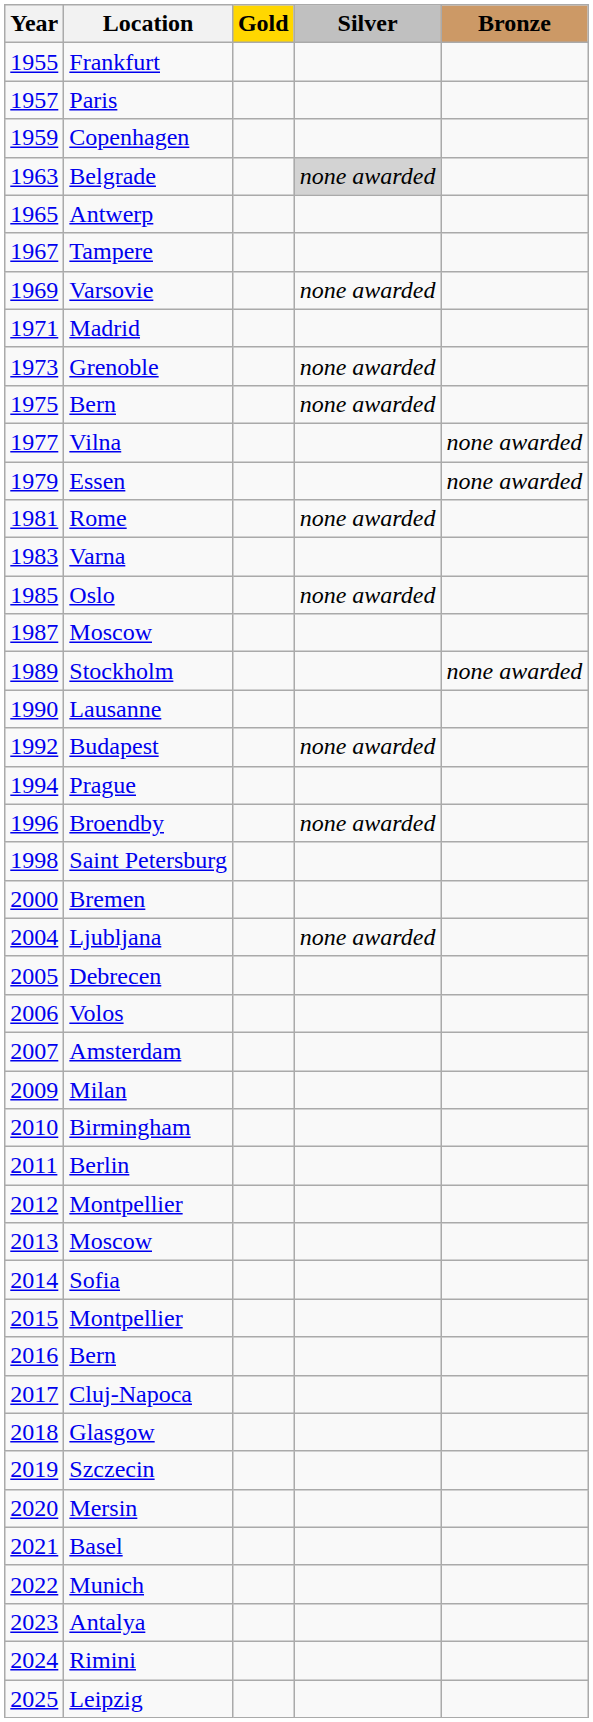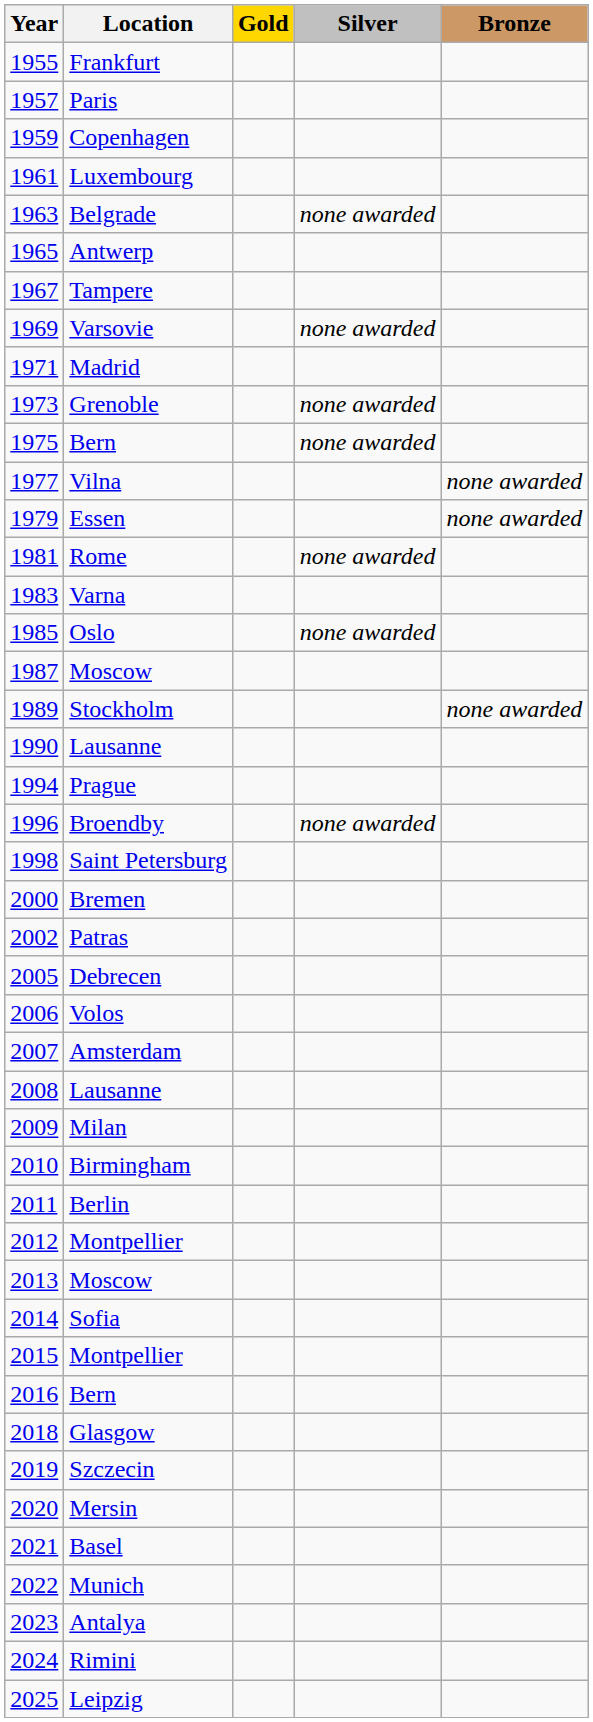+ row: 1961 | Luxembourg
Belgrade | Silver: lightgrey background -> no background
- row: 1992 | Budapest | none awarded
+ row: 2002 | Patras
- row: 2004 | Ljubljana | none awarded
+ row: 2008 | Lausanne
- row: 2017 | Cluj-Napoca
